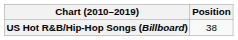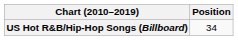US Hot R&B/Hip-Hop Songs (Billboard) | Position: 38 -> 34
